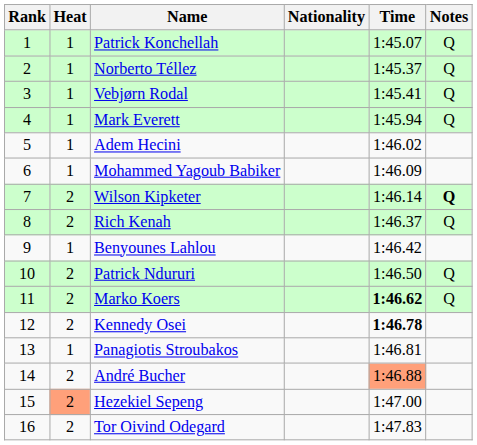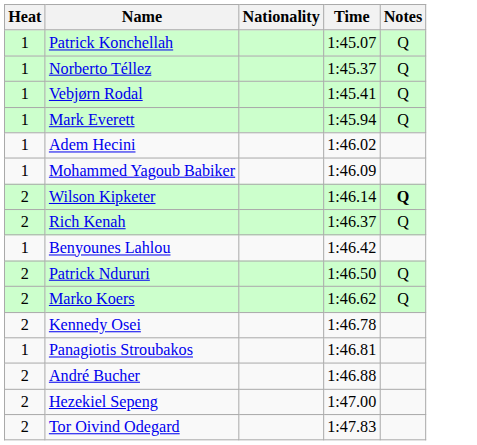- column: Rank | 1 | 2 | 3 | 4 | 5 | 6 | 7 | 8 | 9 | 10 | 11 | 12 | 13 | 14 | 15 | 16
Marko Koers | Time: bold -> normal
Kennedy Osei | Time: bold -> normal
André Bucher | Time: lightsalmon background -> no background
Hezekiel Sepeng | Heat: lightsalmon background -> no background
